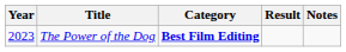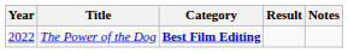The Power of the Dog | Year: 2023 -> 2022
